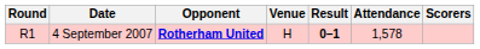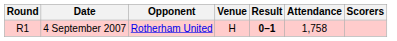4 September 2007 | Opponent: bold -> normal
4 September 2007 | Attendance: 1,578 -> 1,758
